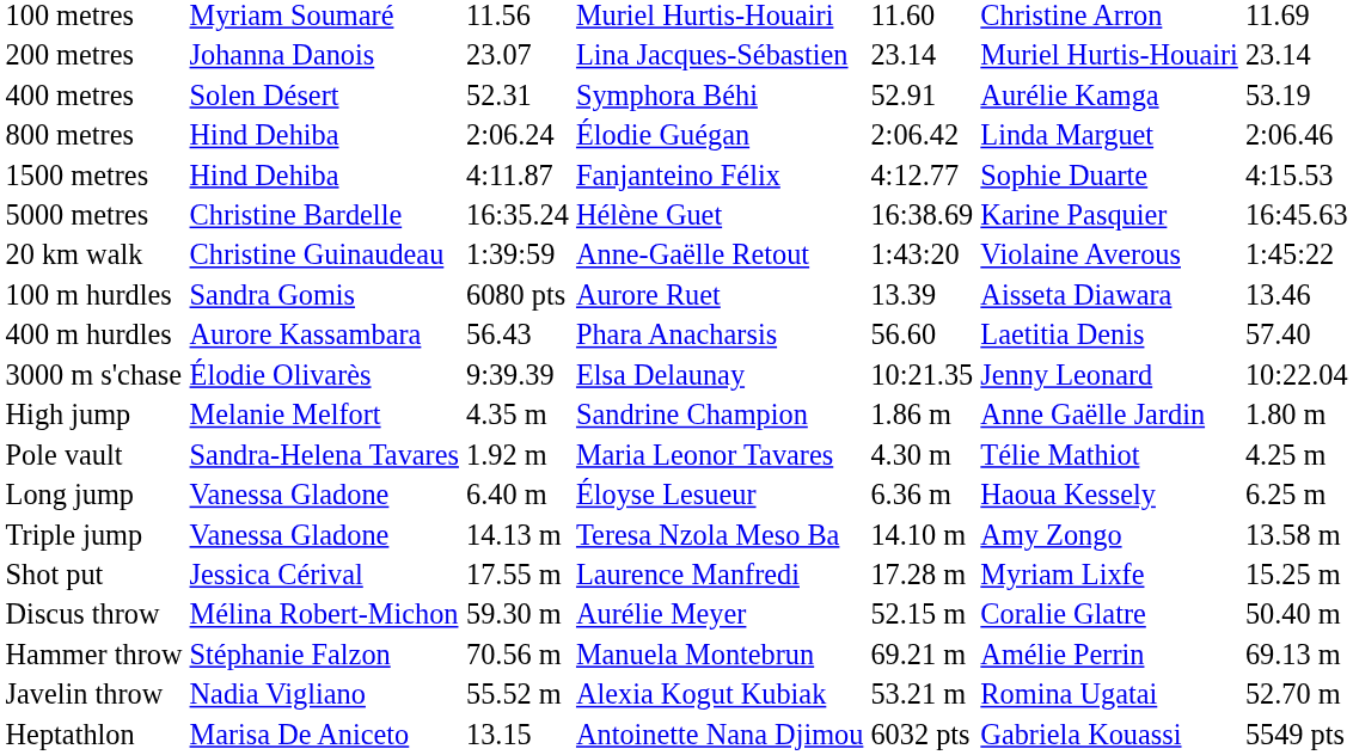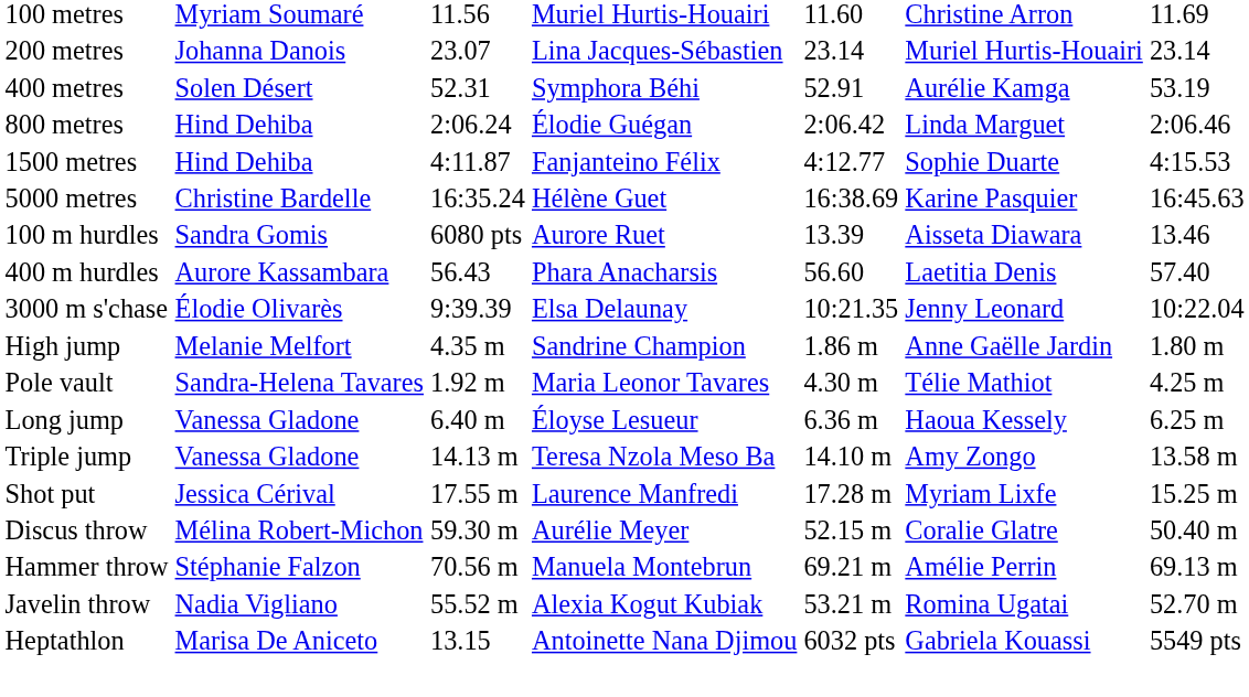- row: 20 km walk | Christine Guinaudeau | 1:39:59 | Anne-Gaëlle Retout | 1:43:20 | Violaine Averous | 1:45:22
